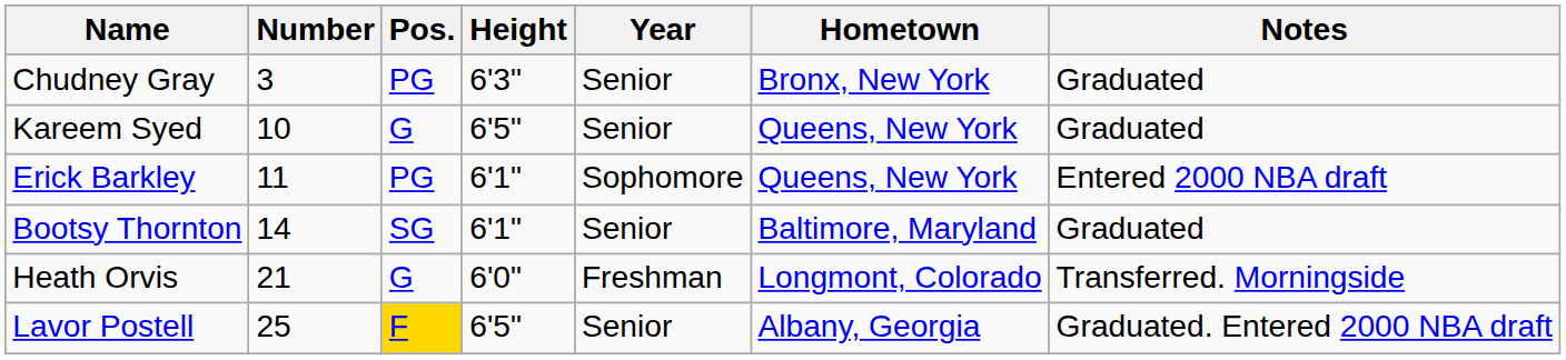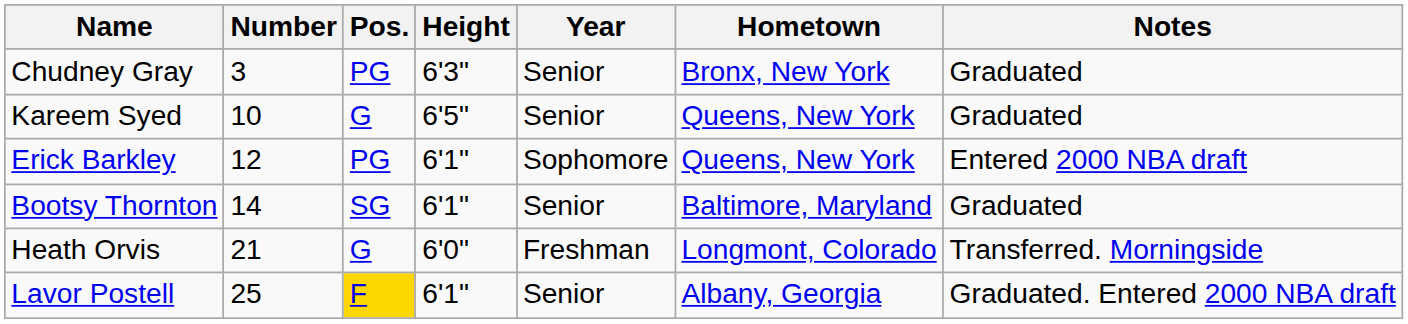Erick Barkley | Number: 11 -> 12
Lavor Postell | Height: 6'5" -> 6'1"
